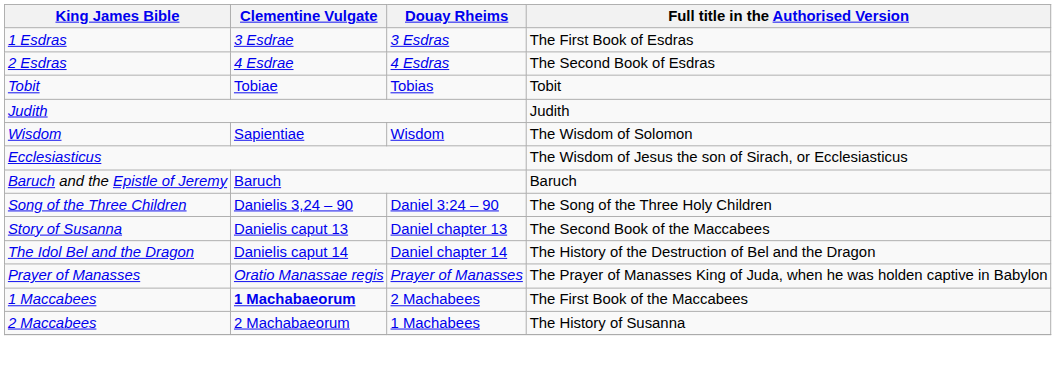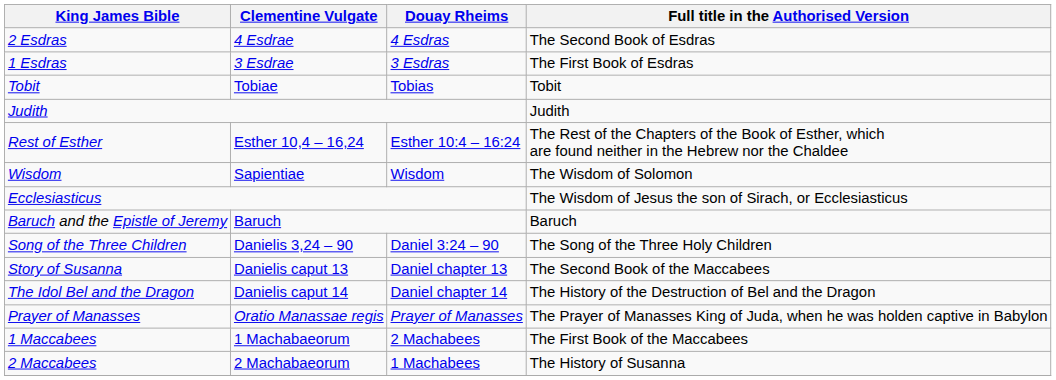rows swapped: 1 Esdras <-> 2 Esdras
+ row: Rest of Esther | Esther 10,4 – 16,24 | Esther 10:4 – 16:24 | The Rest of the Chapters of the Book of Esther, which are found neither in the Hebrew nor the Chaldee
1 Maccabees | Clementine Vulgate: bold -> normal
